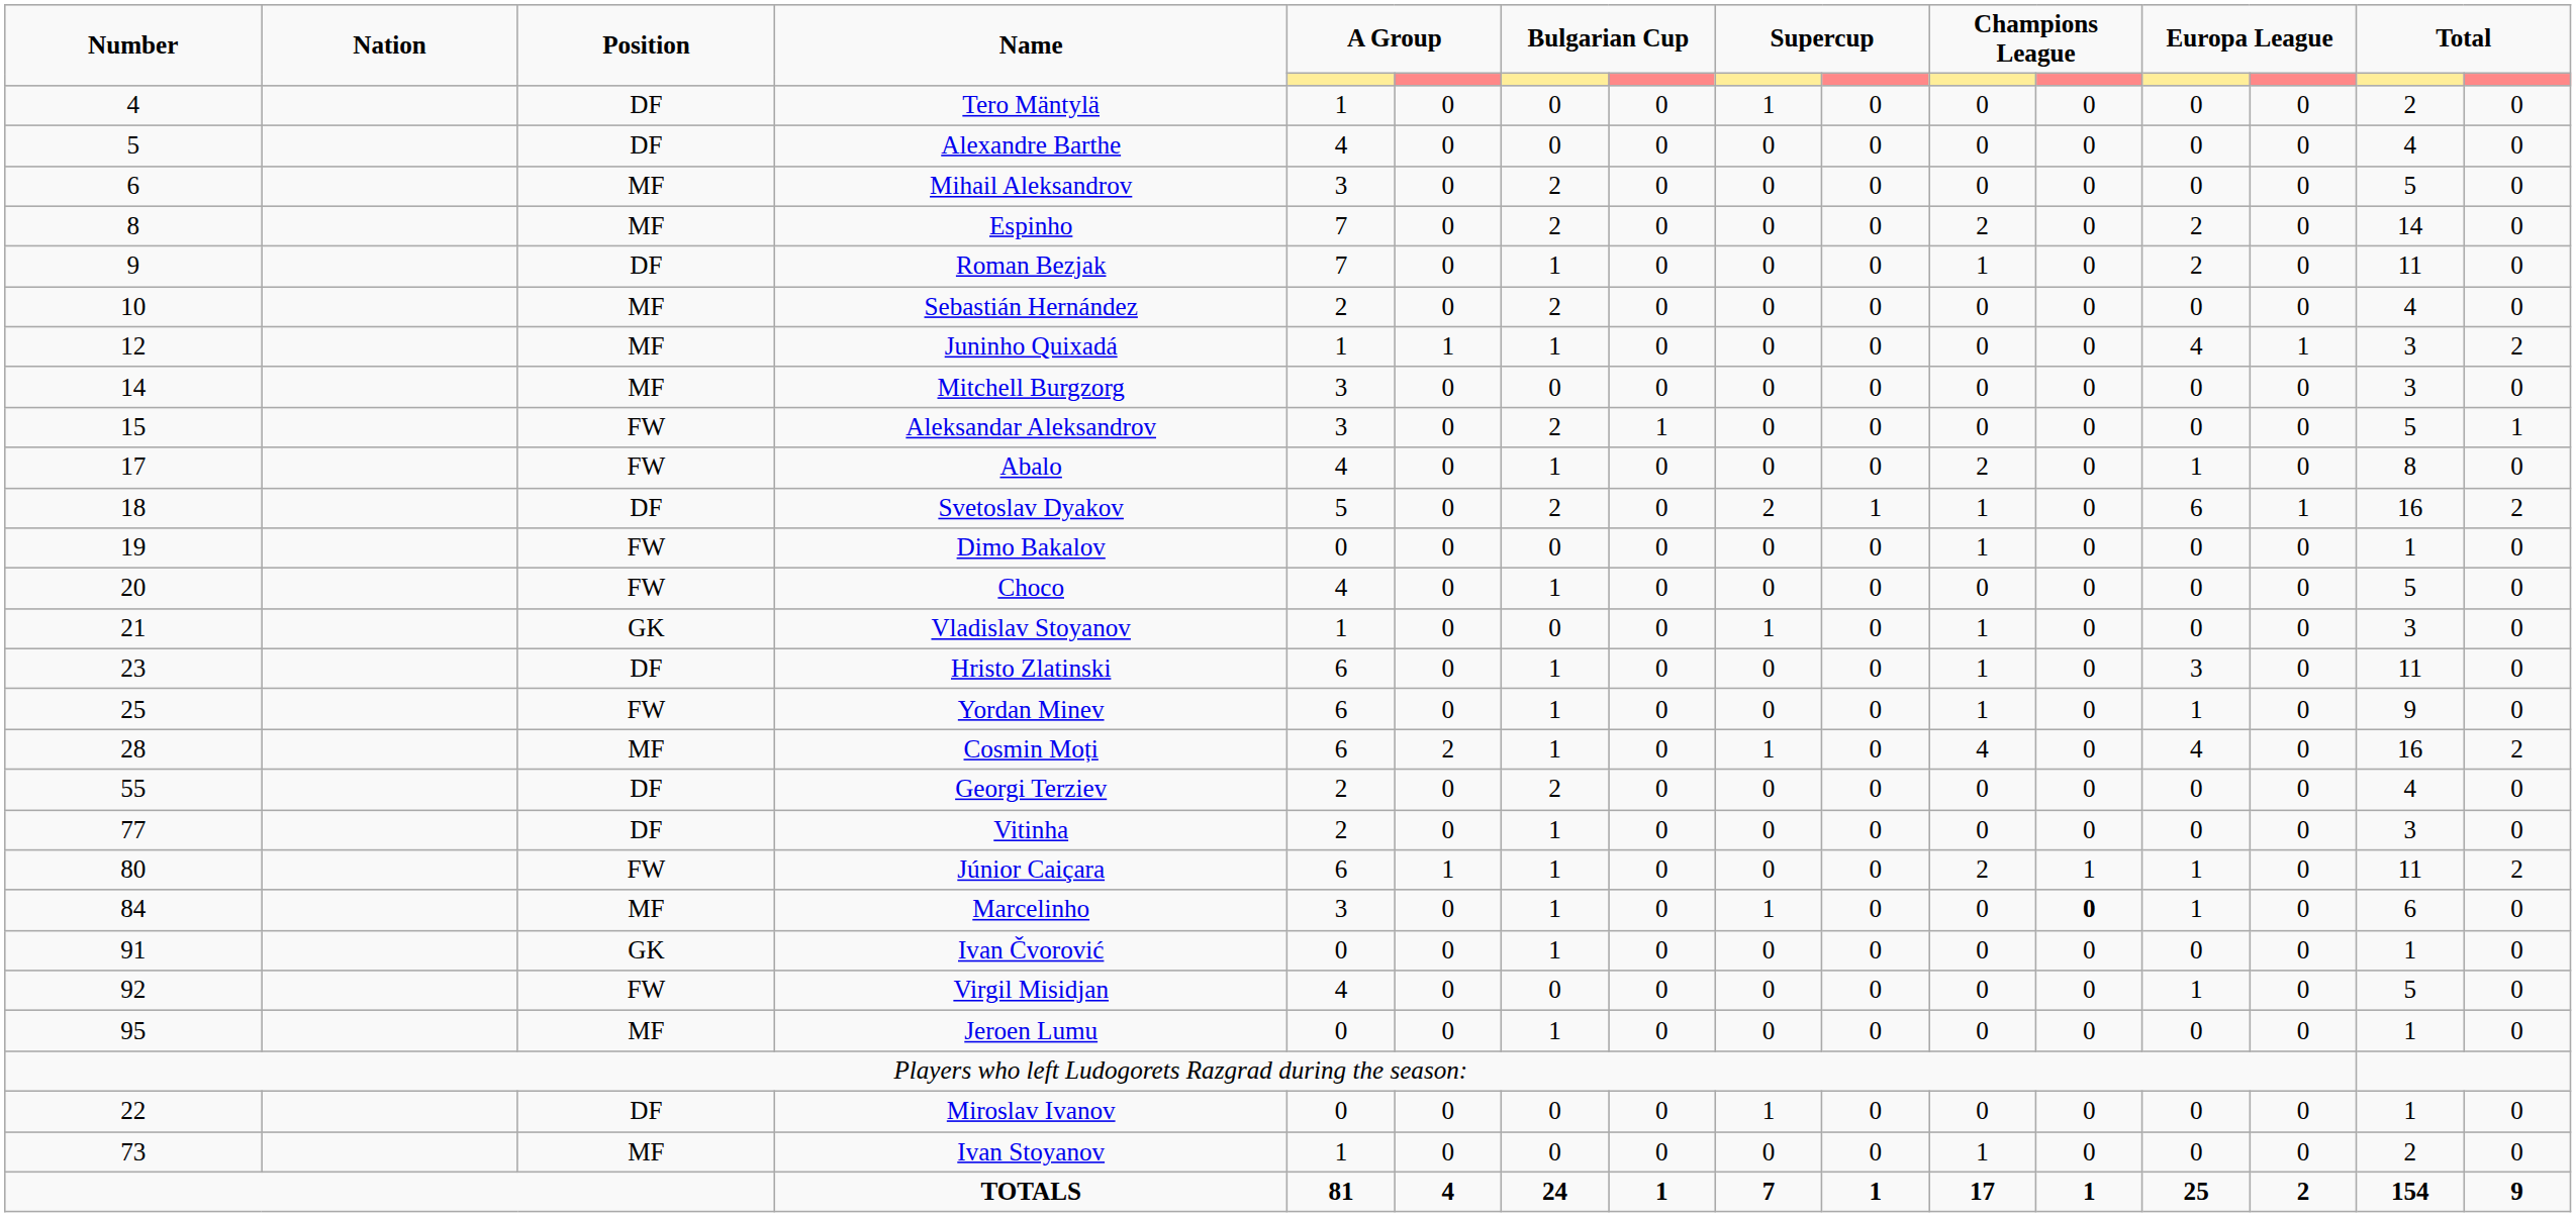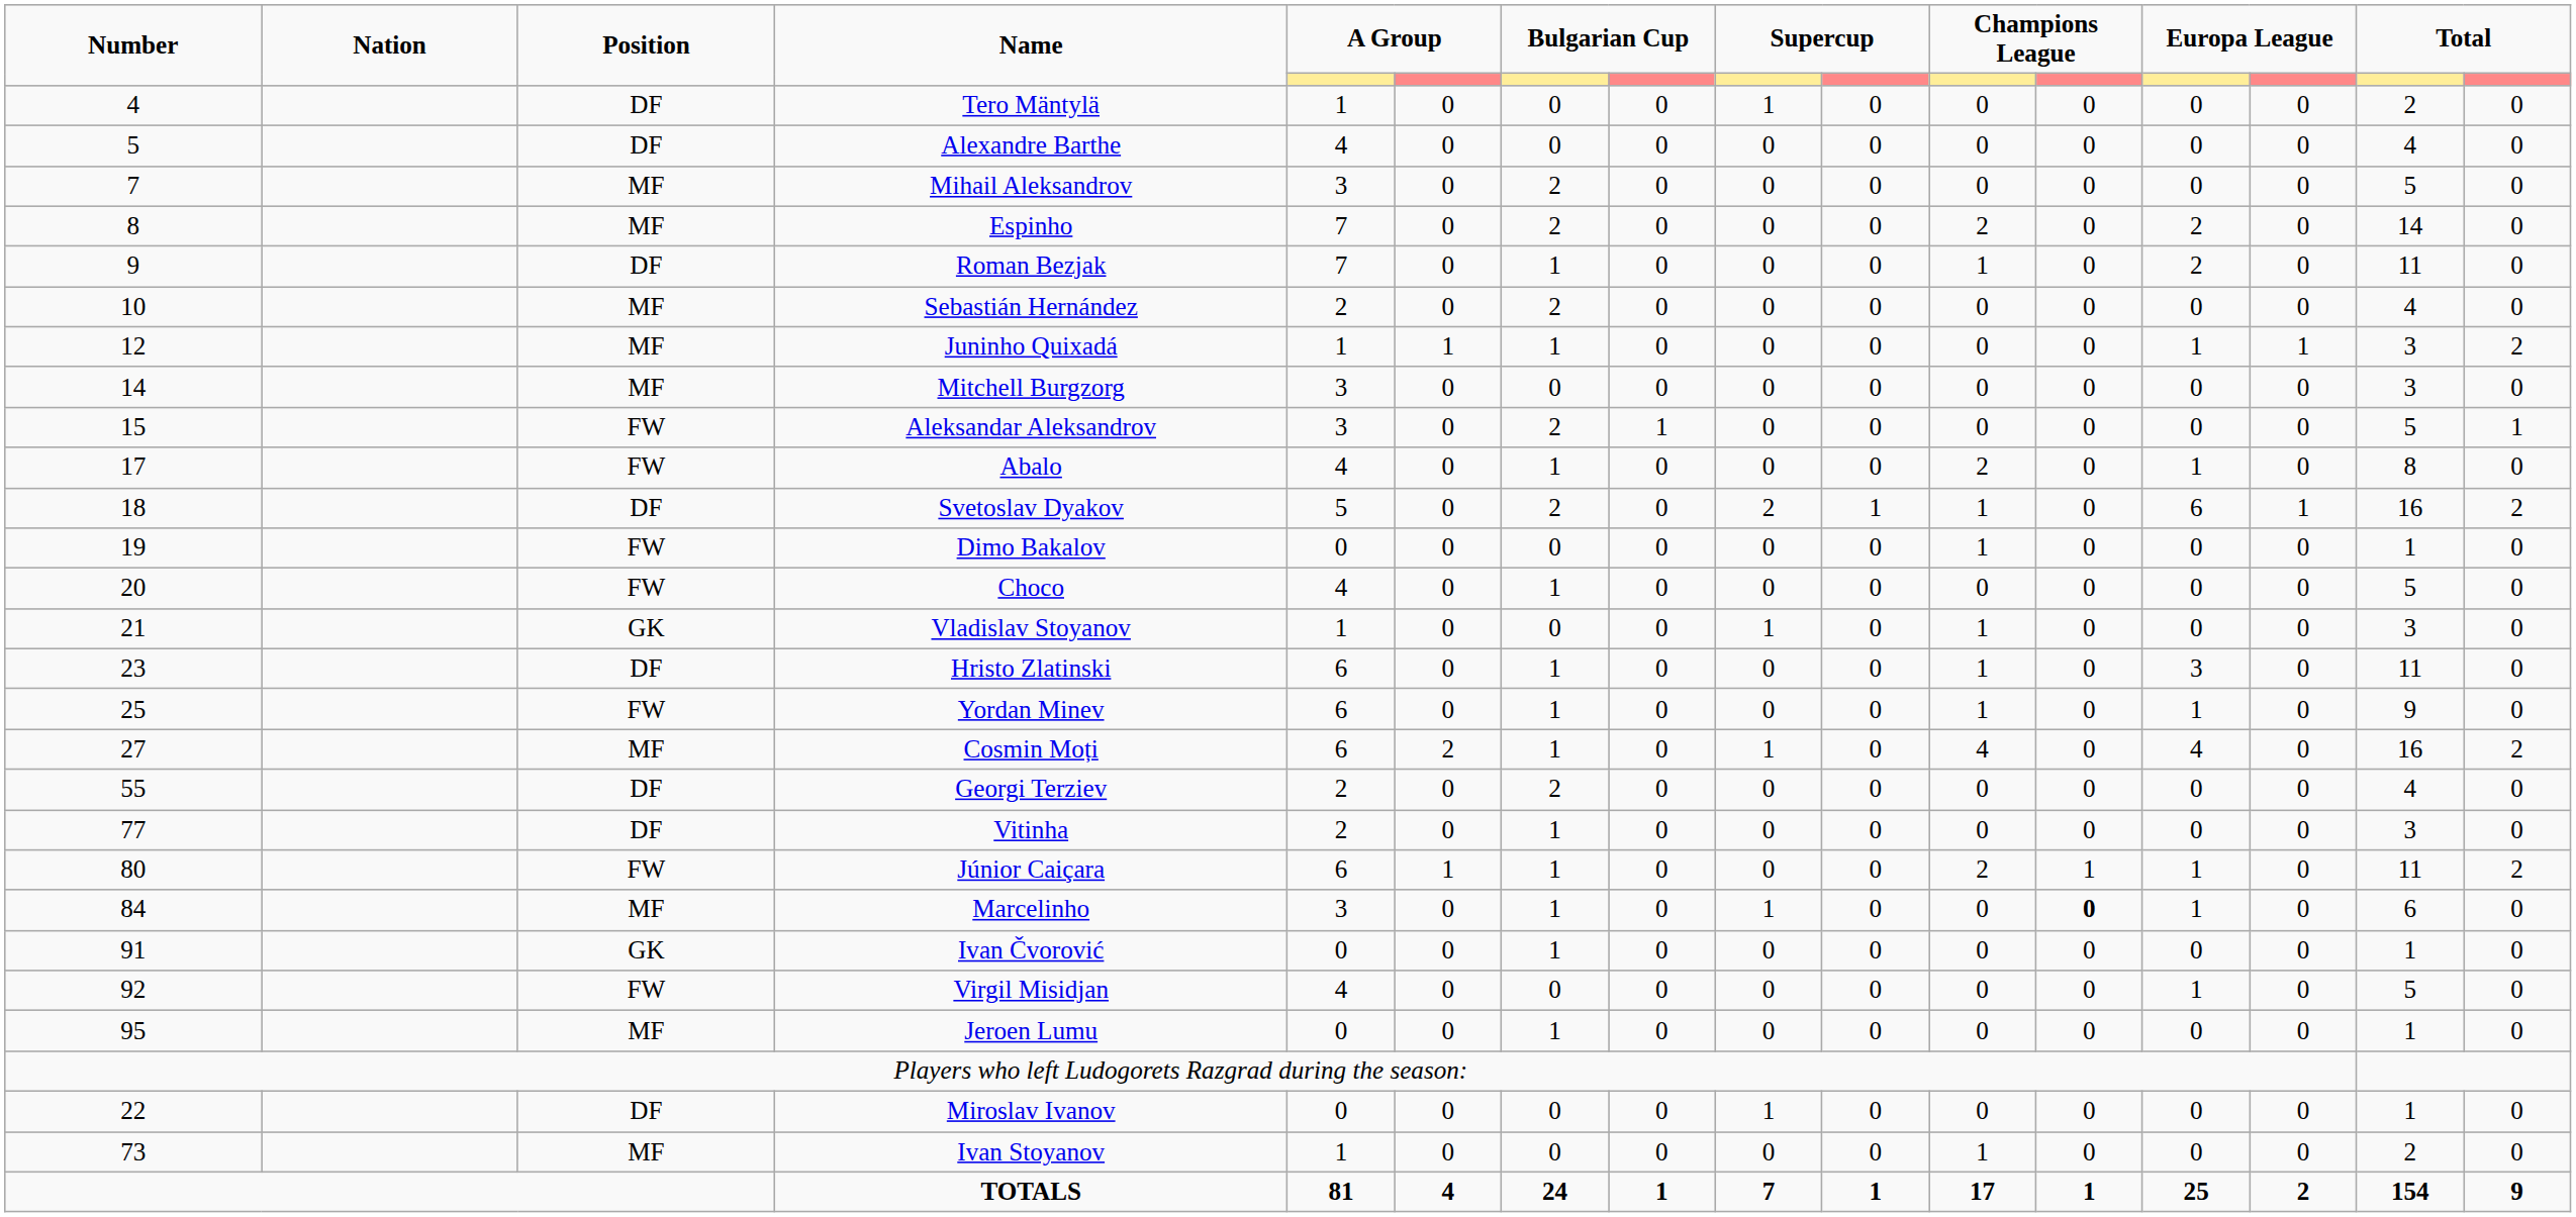Mihail Aleksandrov | Number: 6 -> 7
Juninho Quixadá | column 13: 4 -> 1
Cosmin Moți | Number: 28 -> 27
